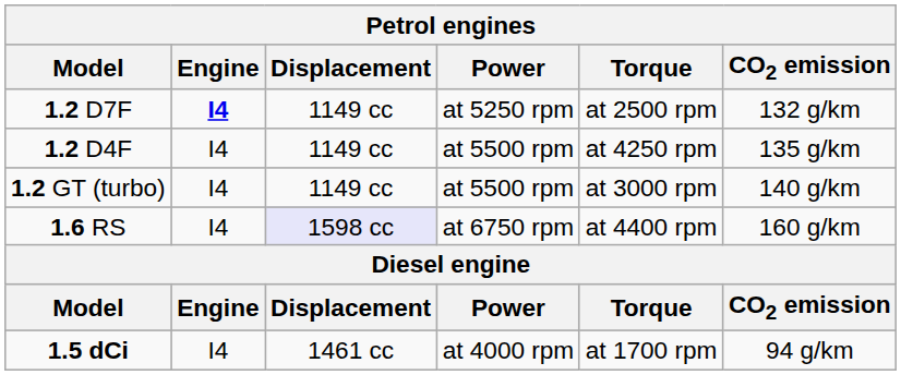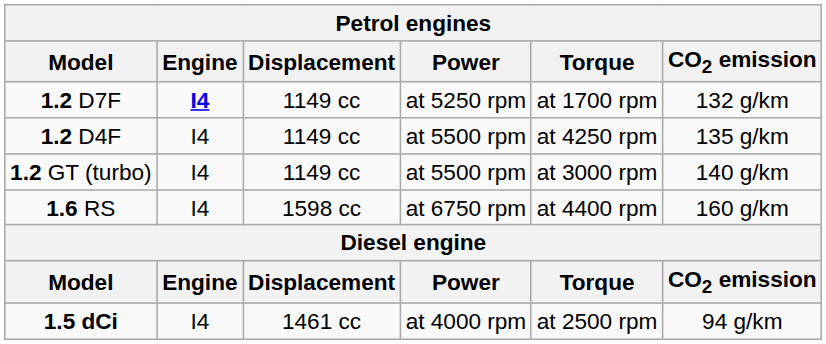1.2 D7F | Torque: at 2500 rpm -> at 1700 rpm
1.6 RS | Displacement: lavender background -> no background
1.5 dCi | Torque: at 1700 rpm -> at 2500 rpm
